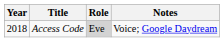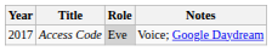Access Code | Year: 2018 -> 2017
